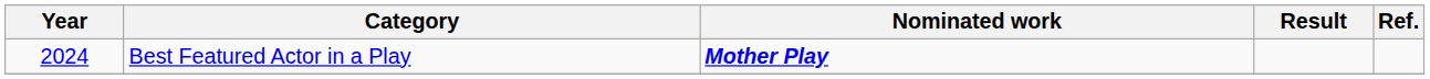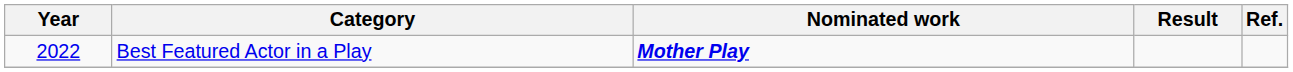Best Featured Actor in a Play | Year: 2024 -> 2022
